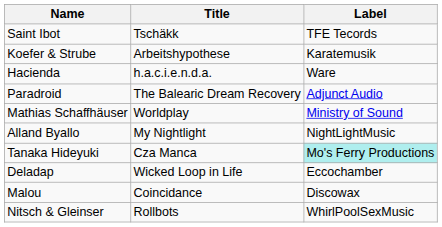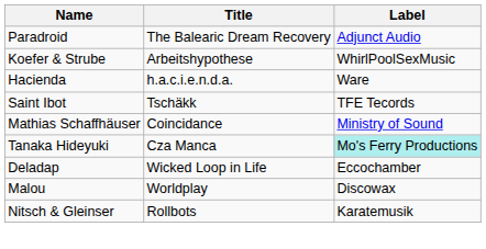rows swapped: Saint Ibot <-> Paradroid
Koefer & Strube | Label: Karatemusik -> WhirlPoolSexMusic
Mathias Schaffhäuser | Title: Worldplay -> Coincidance
- row: Alland Byallo | My Nightlight | NightLightMusic
Malou | Title: Coincidance -> Worldplay
Nitsch & Gleinser | Label: WhirlPoolSexMusic -> Karatemusik
